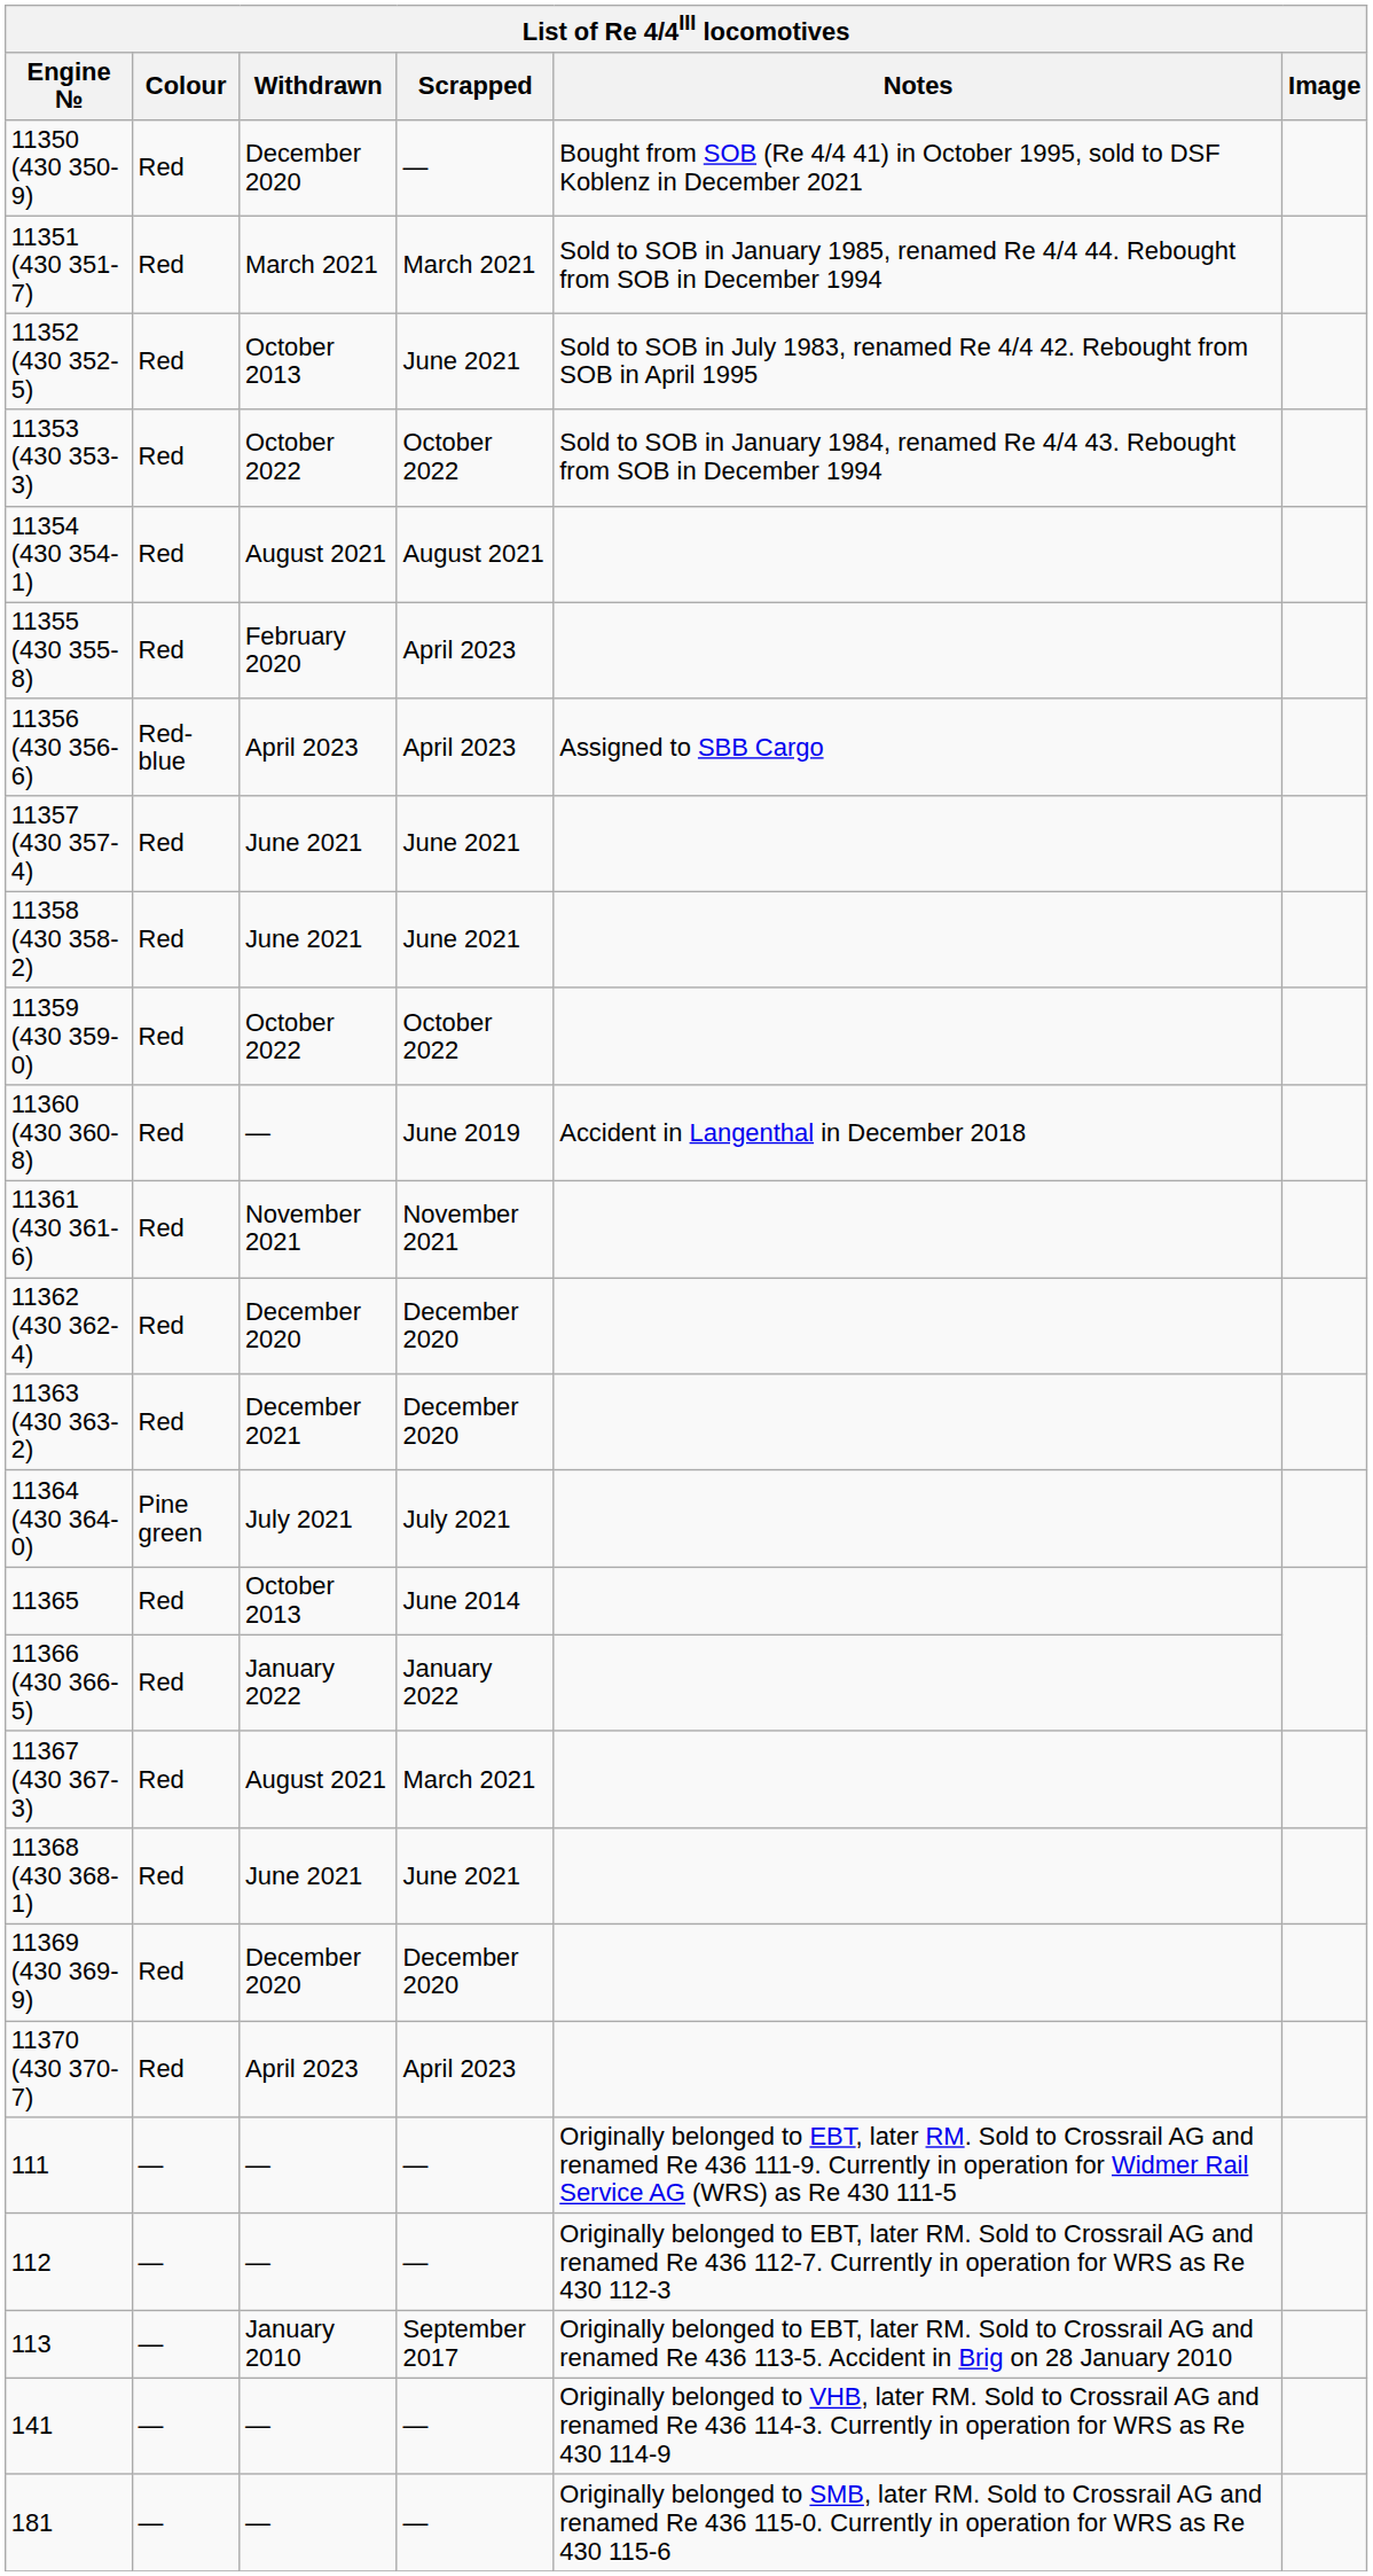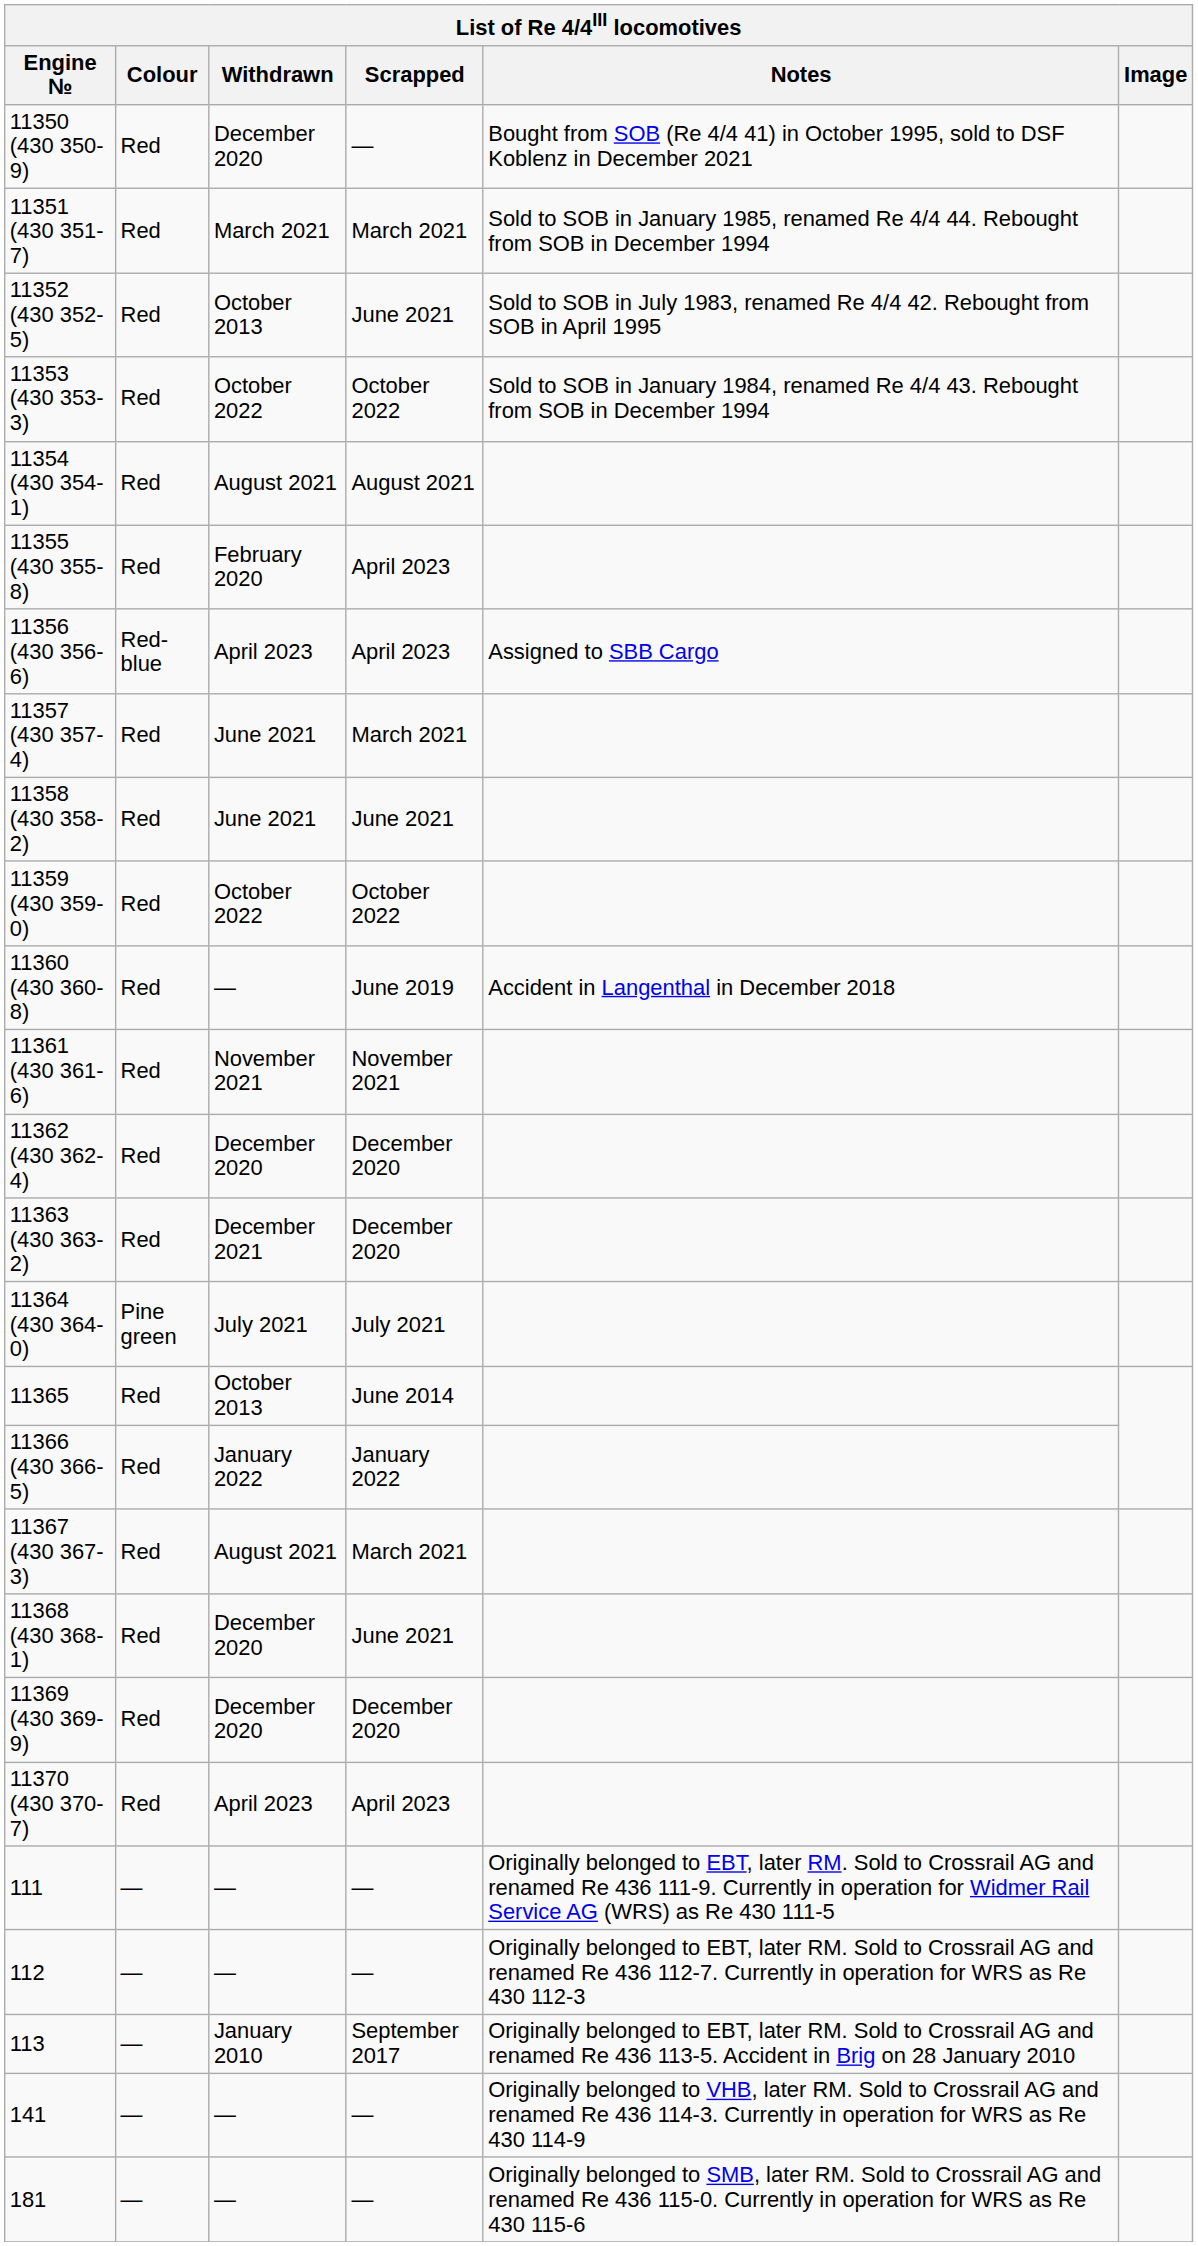11357 (430 357-4) | Scrapped: June 2021 -> March 2021
11368 (430 368-1) | Withdrawn: June 2021 -> December 2020
